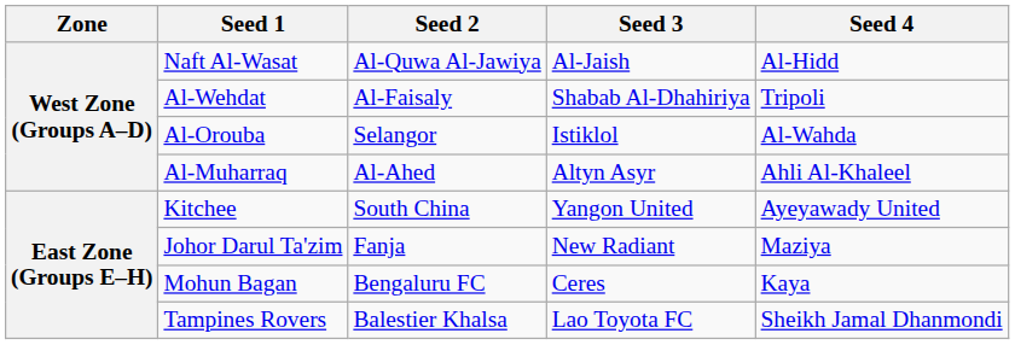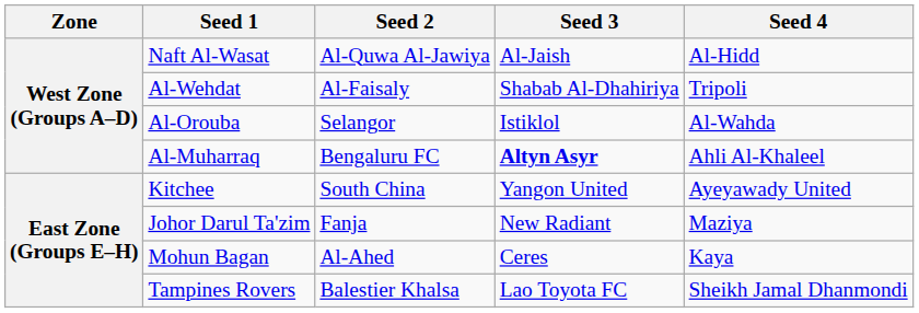Al-Muharraq | Seed 2: Al-Ahed -> Bengaluru FC
Al-Muharraq | Seed 3: normal -> bold
Mohun Bagan | Seed 2: Bengaluru FC -> Al-Ahed
